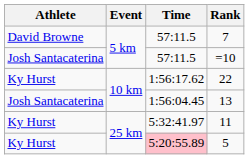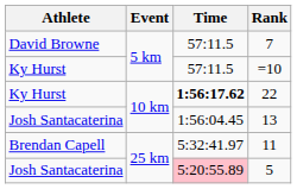=10 | Athlete: Josh Santacaterina -> Ky Hurst
22 | Time: normal -> bold
11 | Athlete: Ky Hurst -> Brendan Capell
5 | Athlete: Ky Hurst -> Josh Santacaterina
